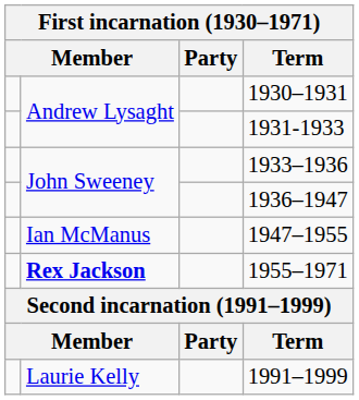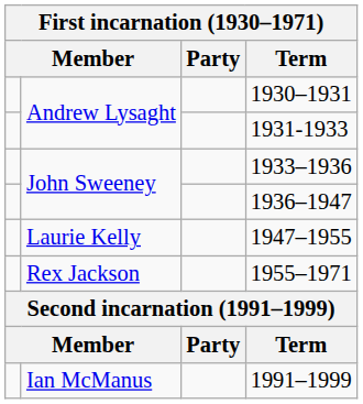1947–1955 | column 2: Ian McManus -> Laurie Kelly
1955–1971 | column 2: bold -> normal
1991–1999 | column 2: Laurie Kelly -> Ian McManus
